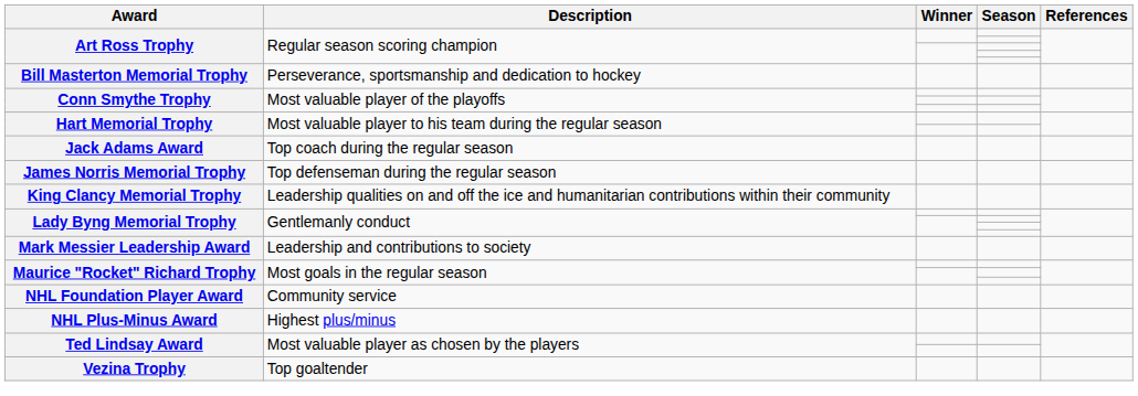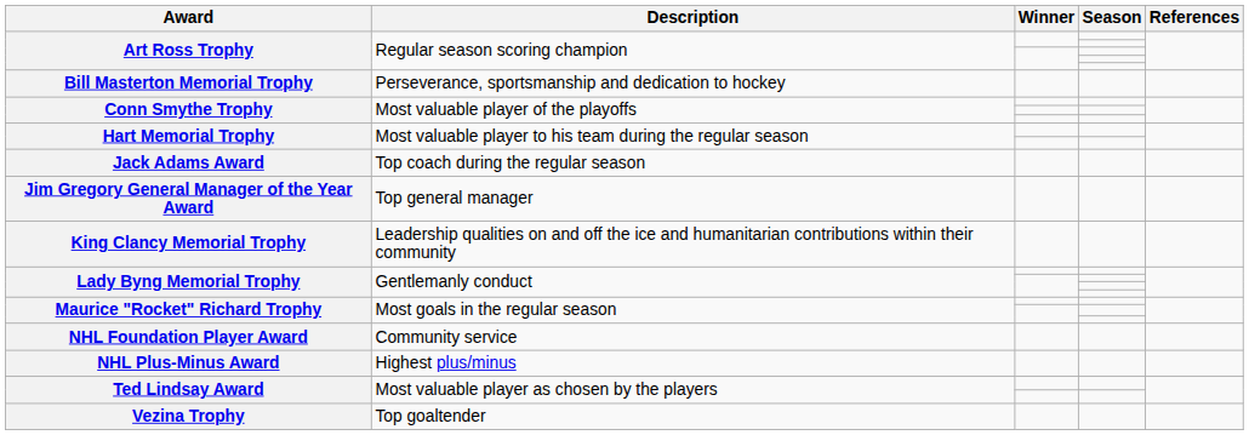- row: James Norris Memorial Trophy | Top defenseman during the regular season
+ row: Jim Gregory General Manager of the Year Award | Top general manager
- row: Mark Messier Leadership Award | Leadership and contributions to society
